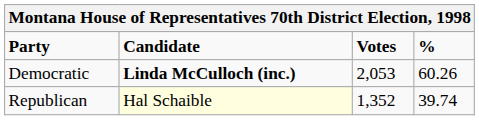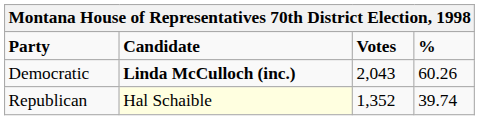Democratic | Votes: 2,053 -> 2,043
